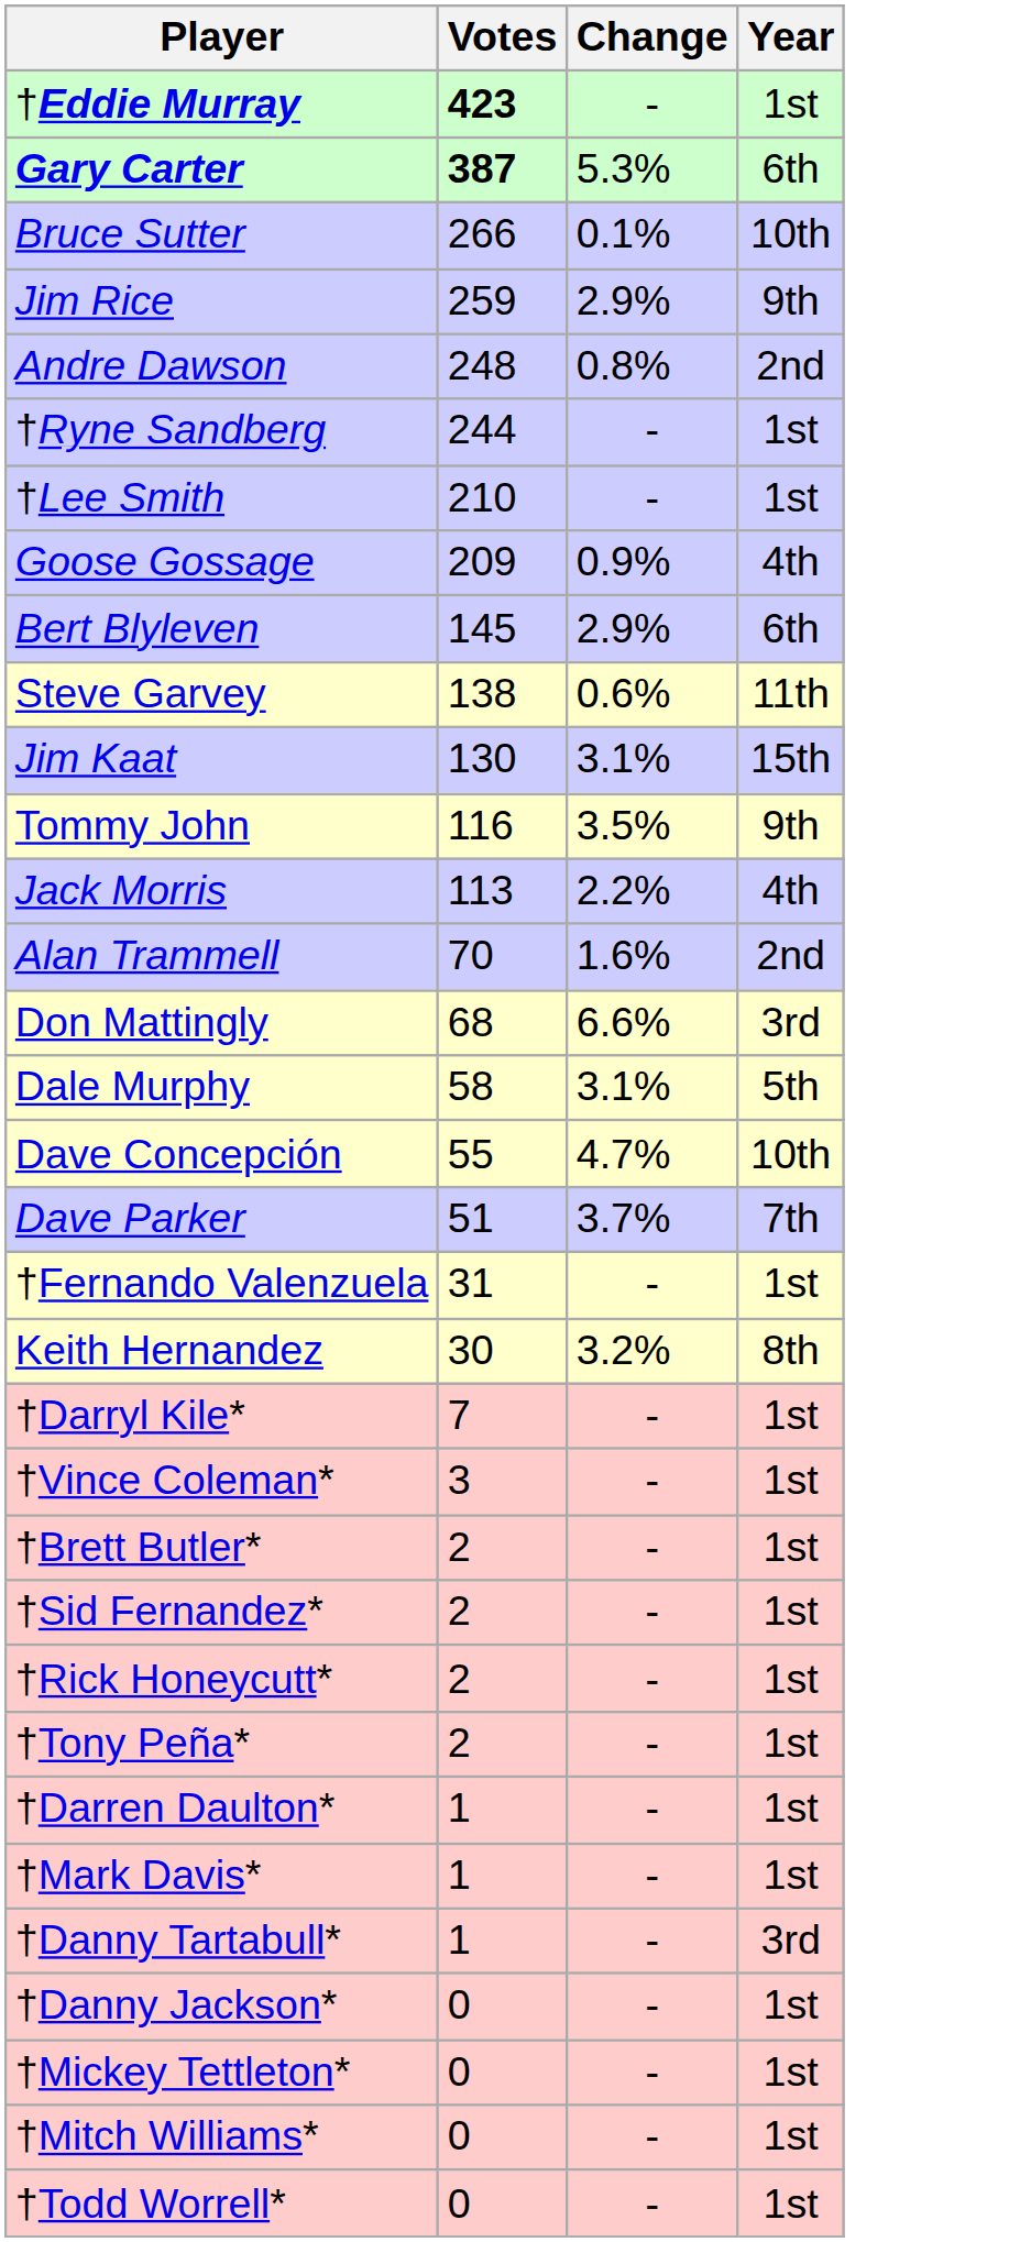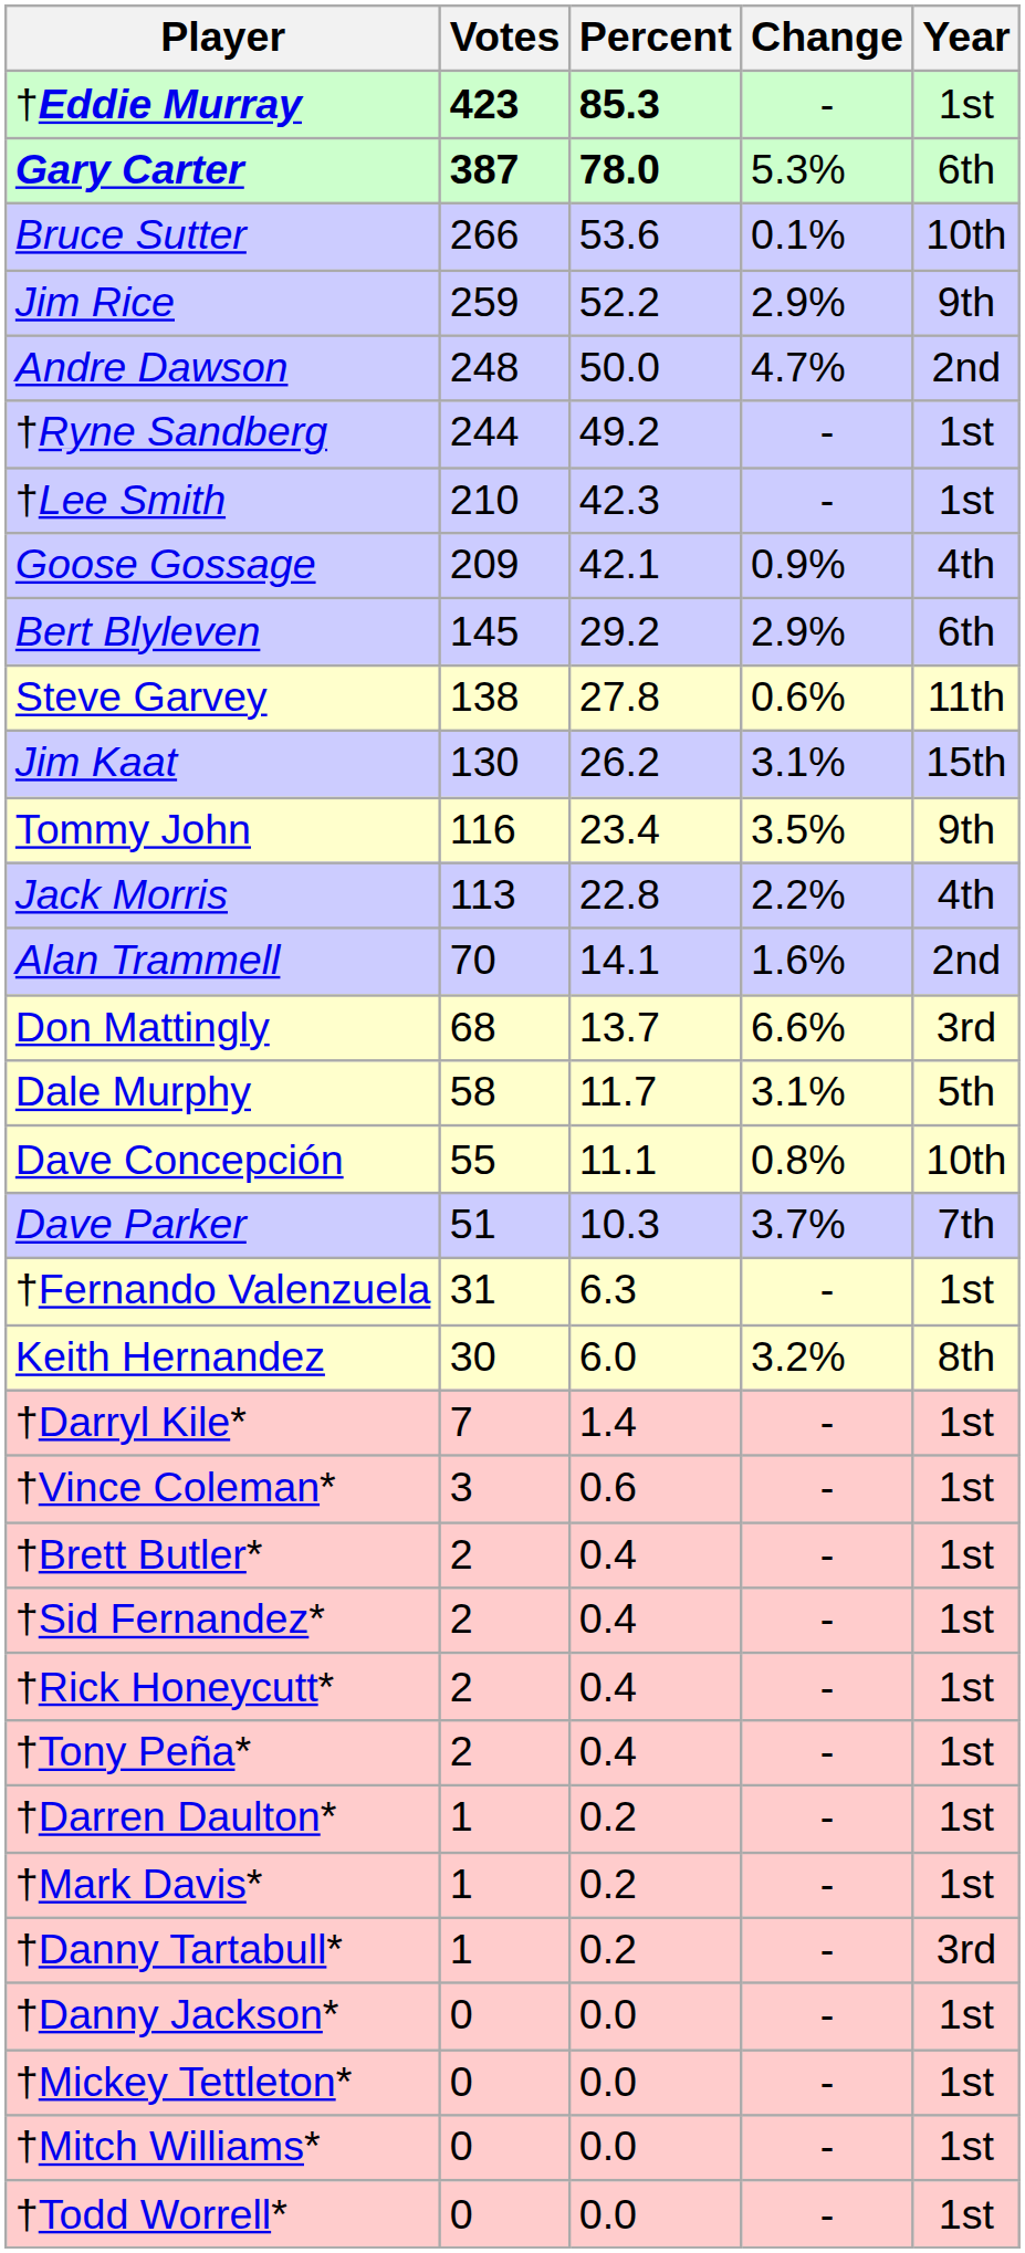+ column: Percent | 85.3 | 78.0 | 53.6 | 52.2 | 50.0 | 49.2 | 42.3 | 42.1 | 29.2 | 27.8 | 26.2 | 23.4 | 22.8 | 14.1 | 13.7 | 11.7 | 11.1 | 10.3 | 6.3 | 6.0 | 1.4 | 0.6 | 0.4 | 0.4 | 0.4 | 0.4 | 0.2 | 0.2 | 0.2 | 0.0 | 0.0 | 0.0 | 0.0
Andre Dawson | Change: 0.8% -> 4.7%
Dave Concepción | Change: 4.7% -> 0.8%
